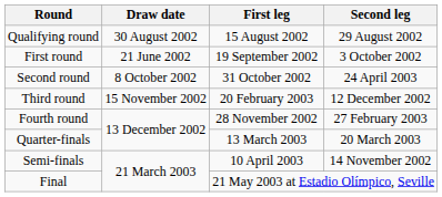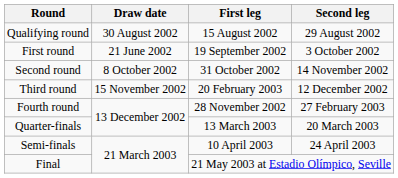Second round | Second leg: 24 April 2003 -> 14 November 2002
Semi-finals | Second leg: 14 November 2002 -> 24 April 2003
